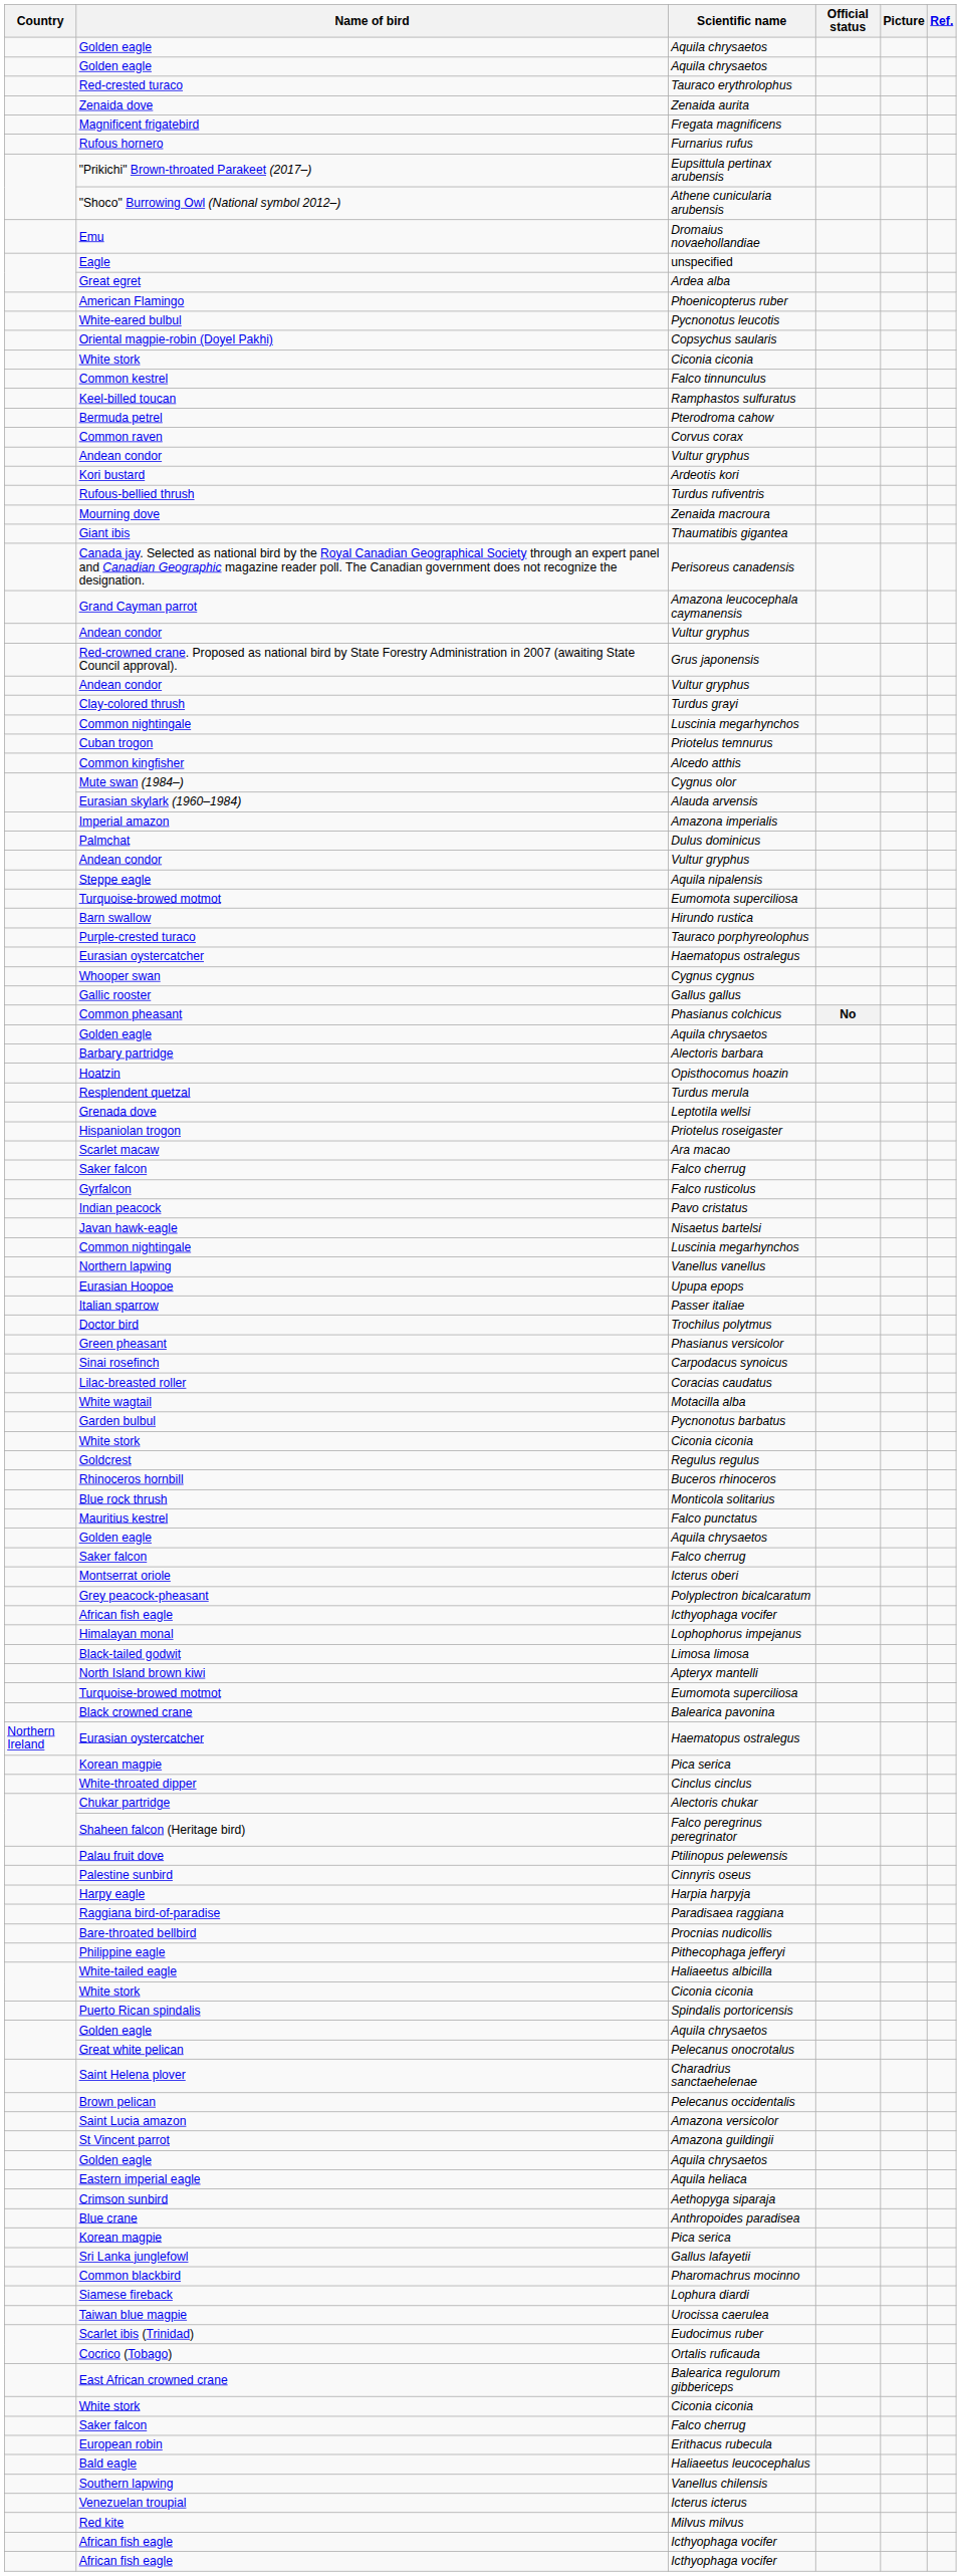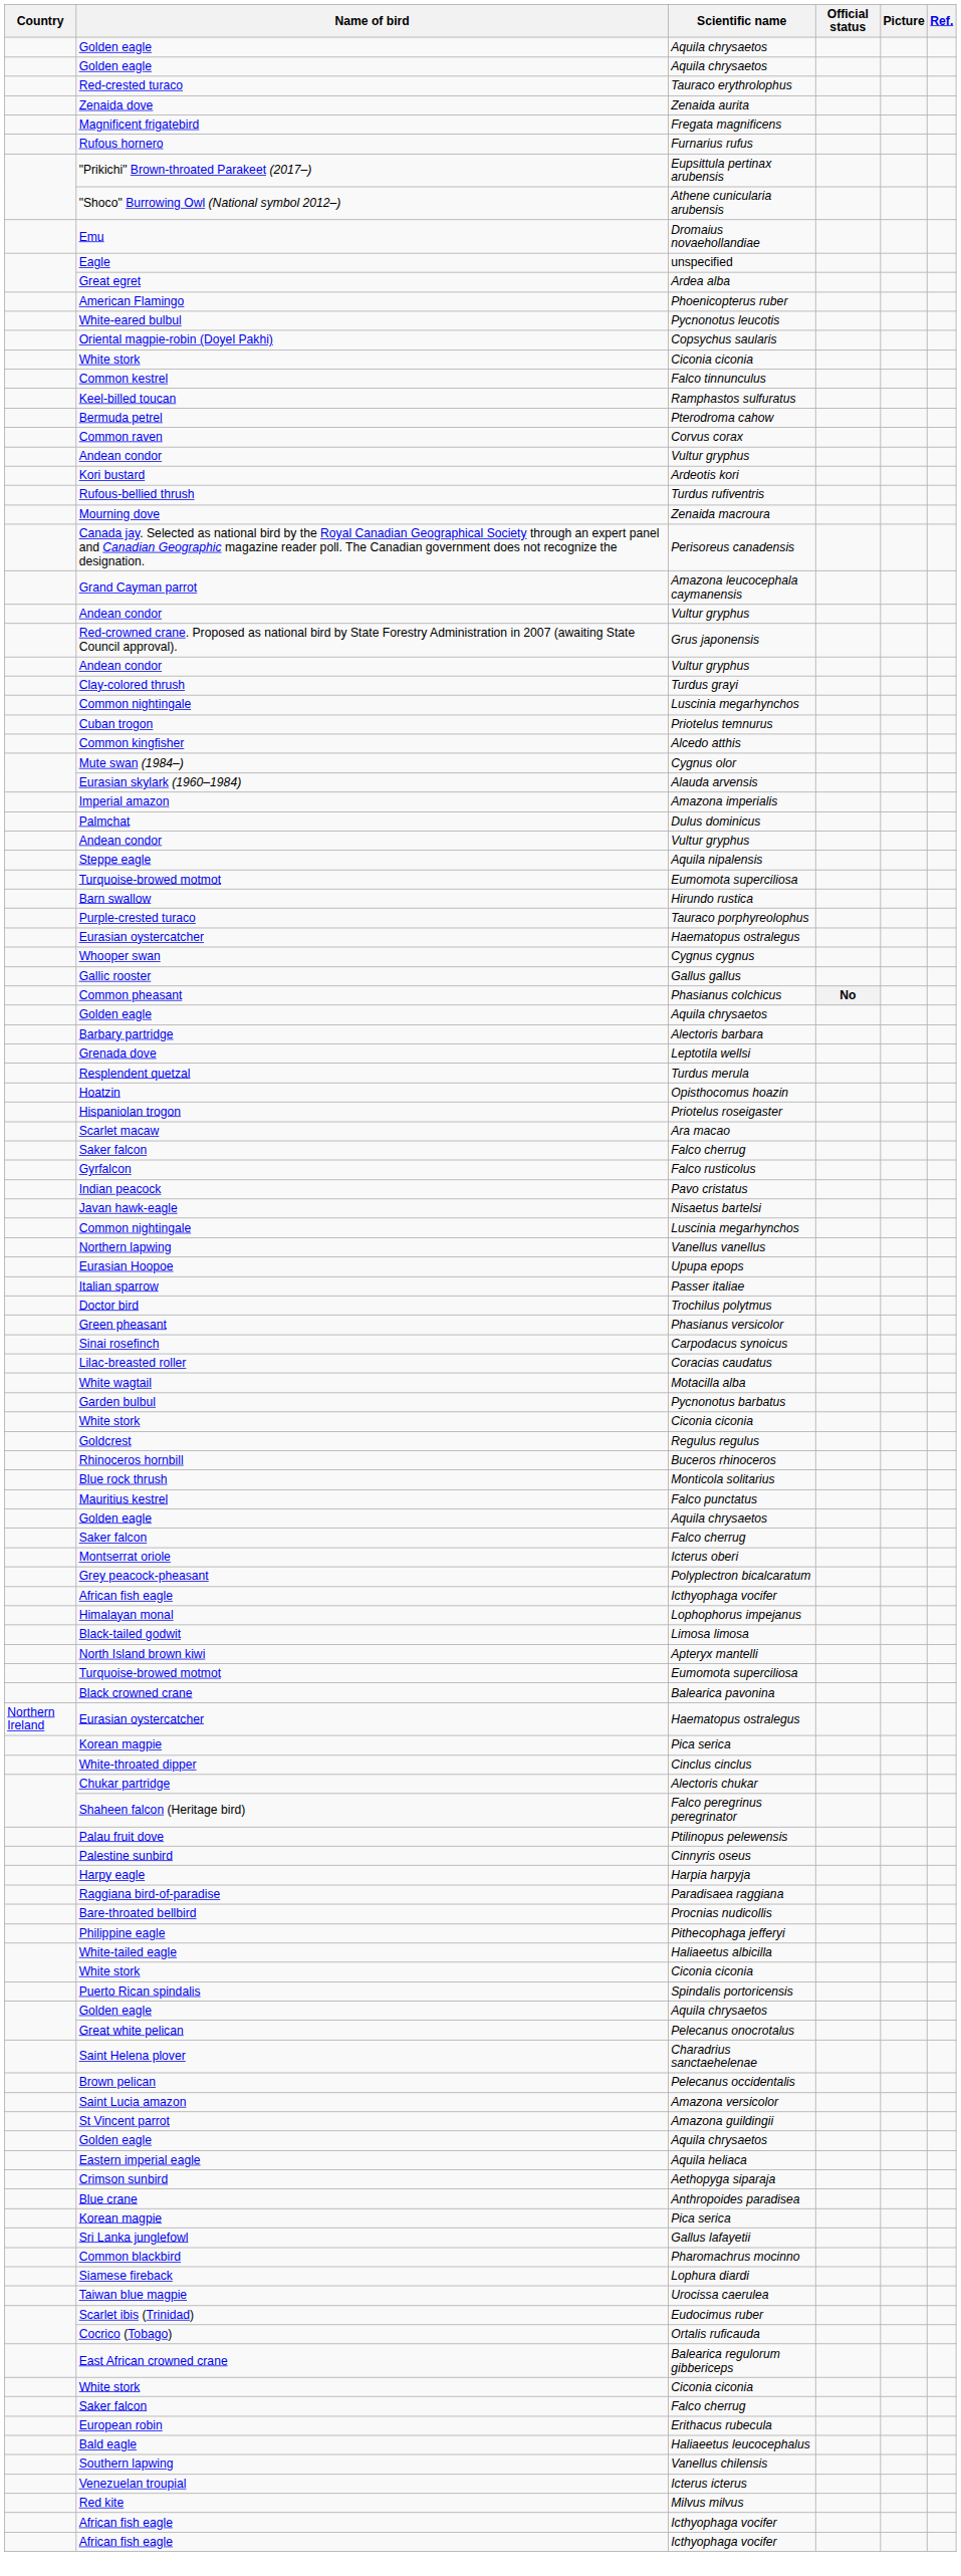- row: Giant ibis | Thaumatibis gigantea
rows swapped: Grenada dove <-> Hoatzin
